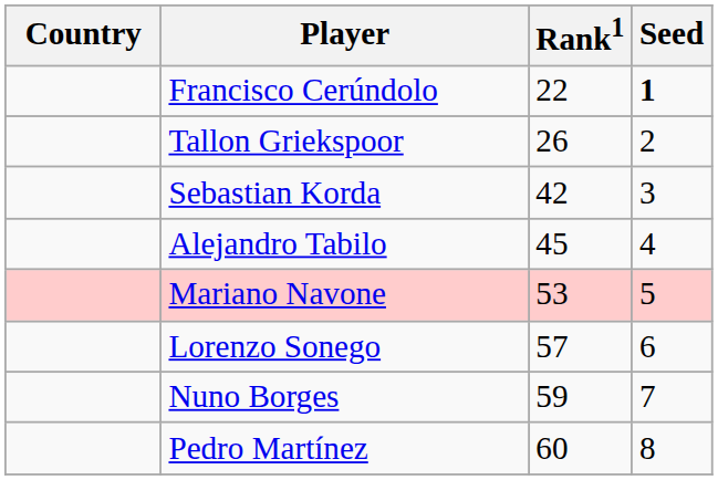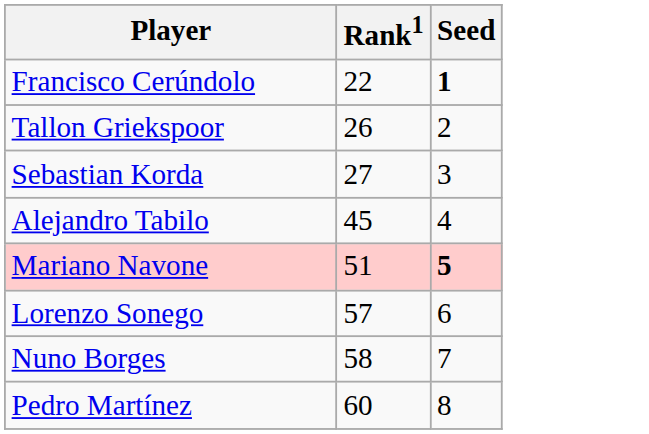- column: Country
Sebastian Korda | Rank1: 42 -> 27
Mariano Navone | Rank1: 53 -> 51
Mariano Navone | Seed: normal -> bold
Nuno Borges | Rank1: 59 -> 58
